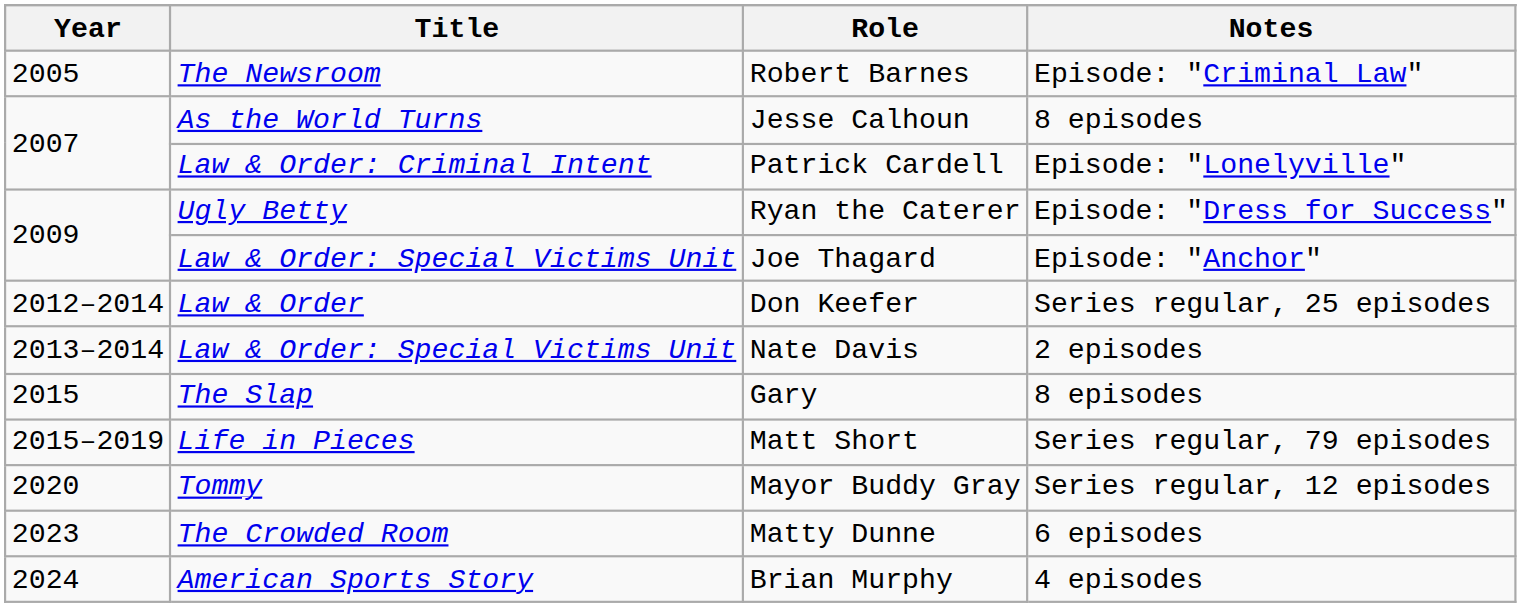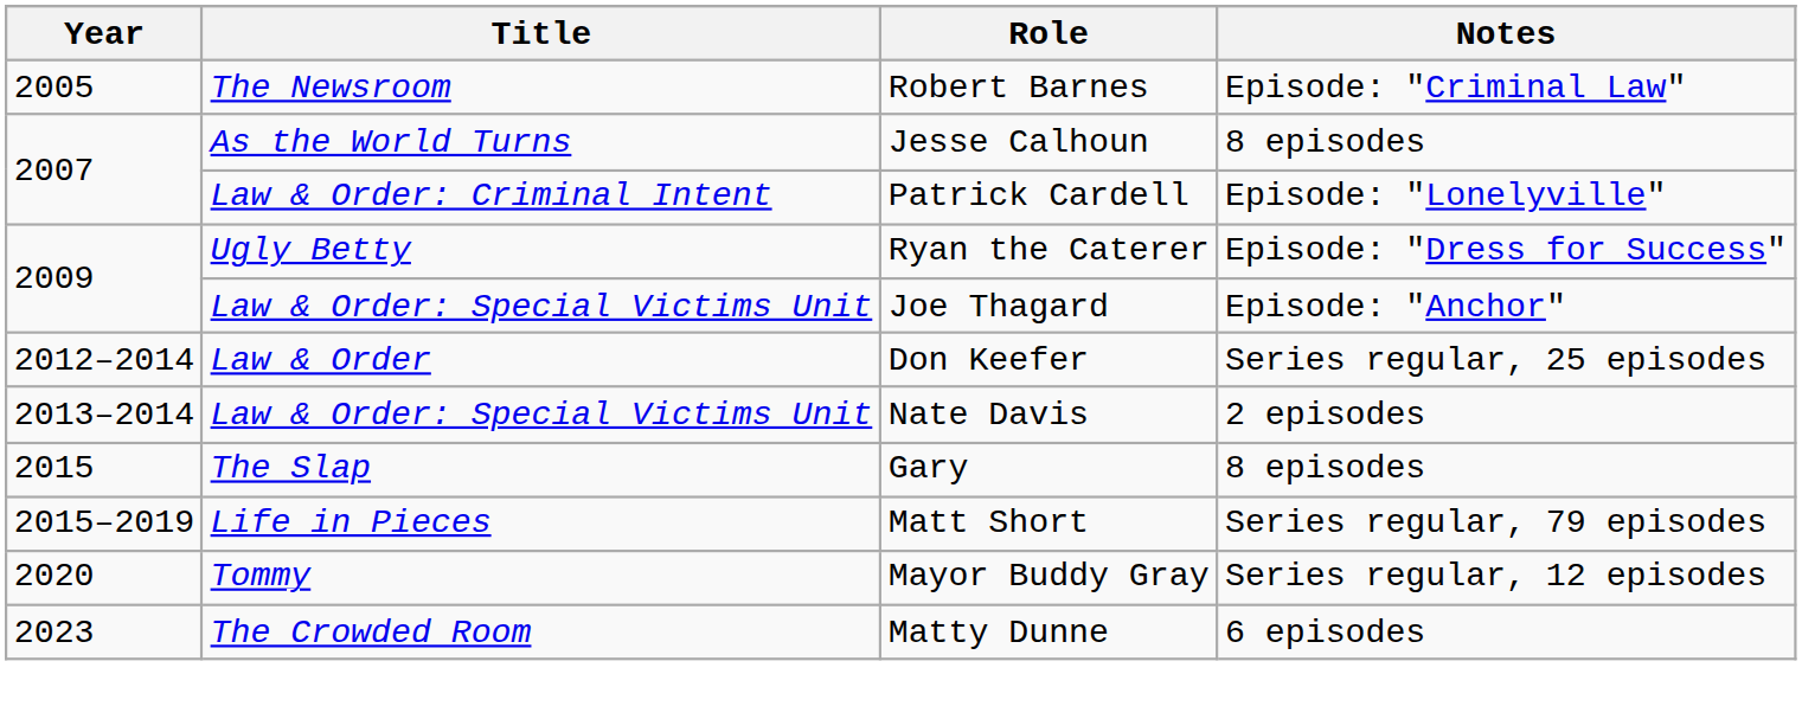- row: 2024 | American Sports Story | Brian Murphy | 4 episodes
